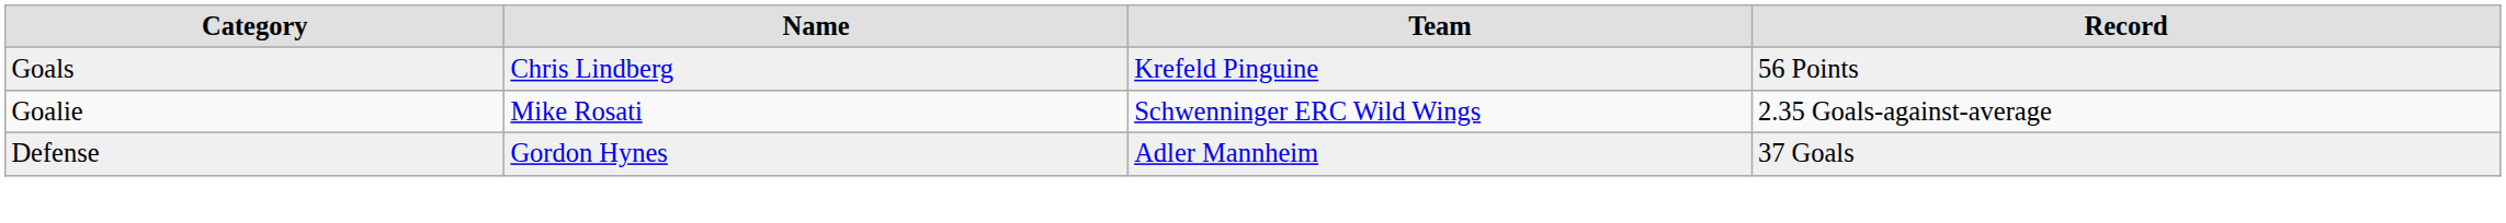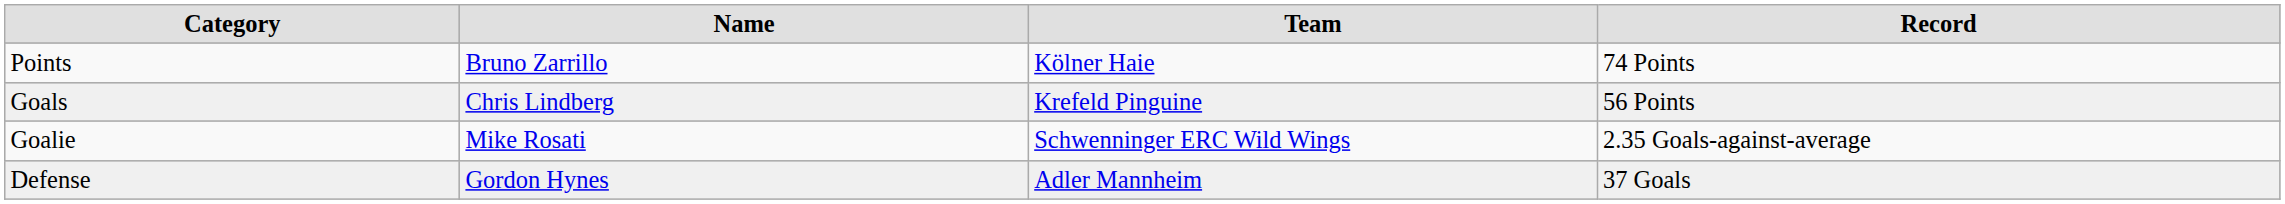+ row: Points | Bruno Zarrillo | Kölner Haie | 74 Points
